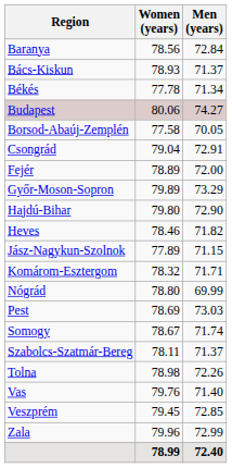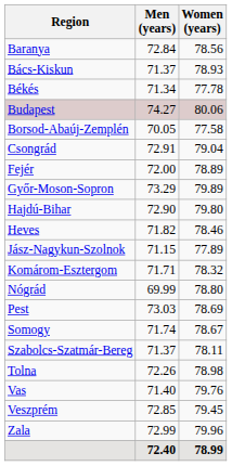columns swapped: Men (years) <-> Women (years)
